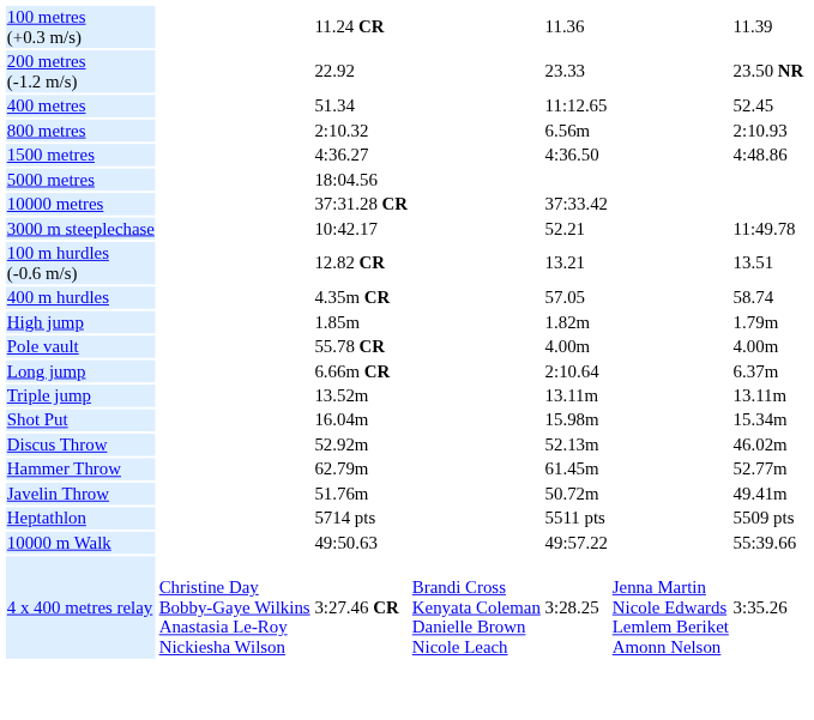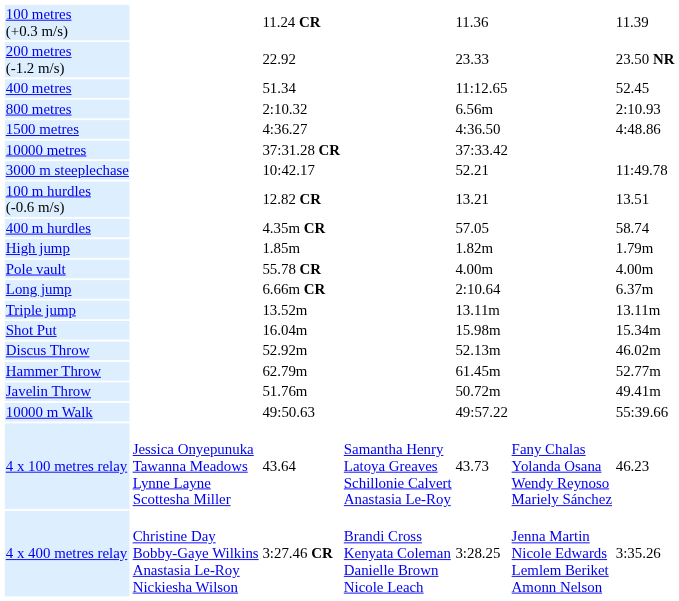- row: 5000 metres | 18:04.56
- row: Heptathlon | 5714 pts | 5511 pts | 5509 pts
+ row: 4 x 100 metres relay | Jessica Onyepunuka Tawanna Meadows Lynne Layne Scottesha Miller | 43.64 | Samantha Henry Latoya Greaves Schillonie Calvert Anastasia Le-Roy | 43.73 | Fany Chalas Yolanda Osana Wendy Reynoso Mariely Sánchez | 46.23
